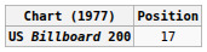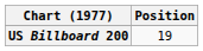US Billboard 200 | Position: 17 -> 19
